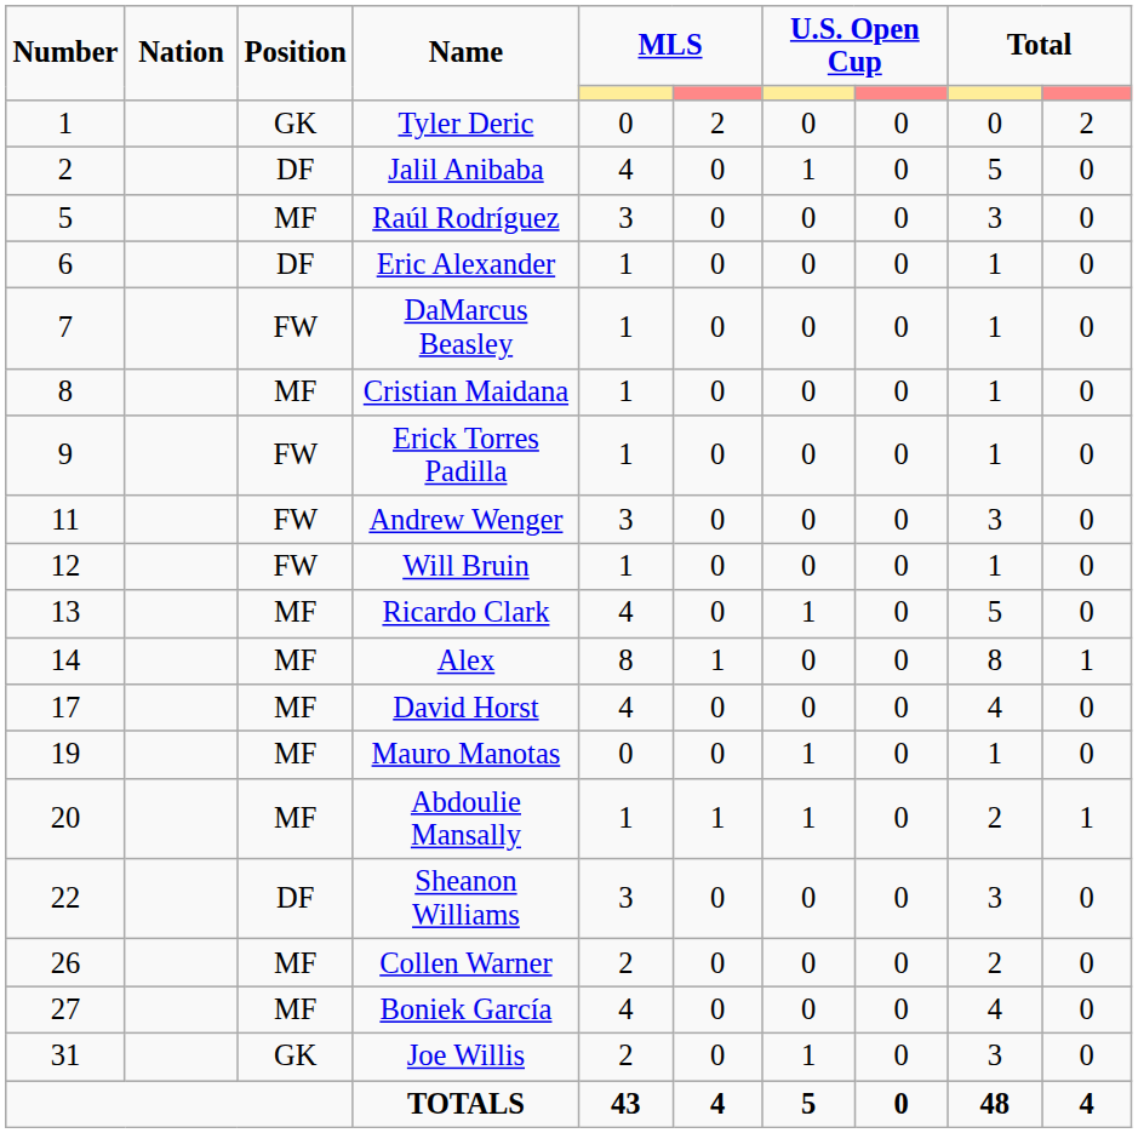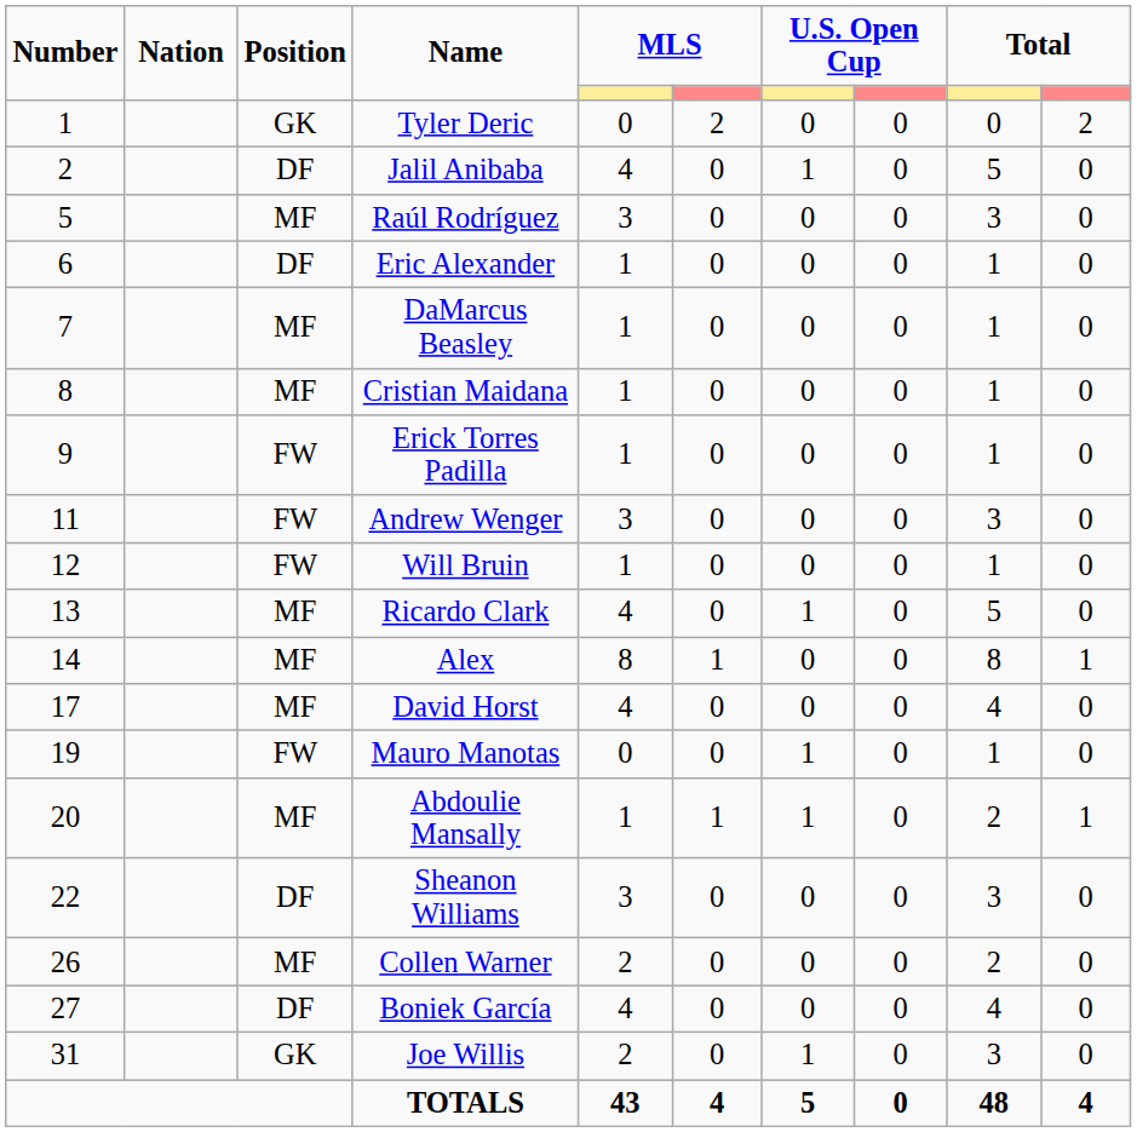DaMarcus Beasley | Position: FW -> MF
Mauro Manotas | Position: MF -> FW
Boniek García | Position: MF -> DF
